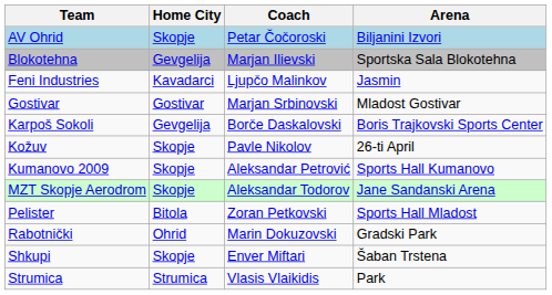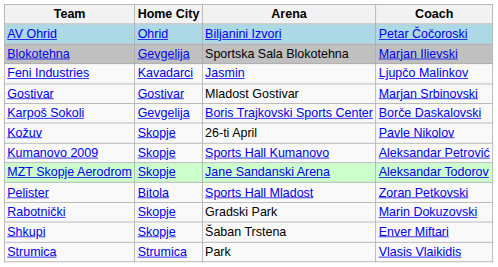columns swapped: Arena <-> Coach
AV Ohrid | Home City: Skopje -> Ohrid
Rabotnički | Home City: Ohrid -> Skopje
